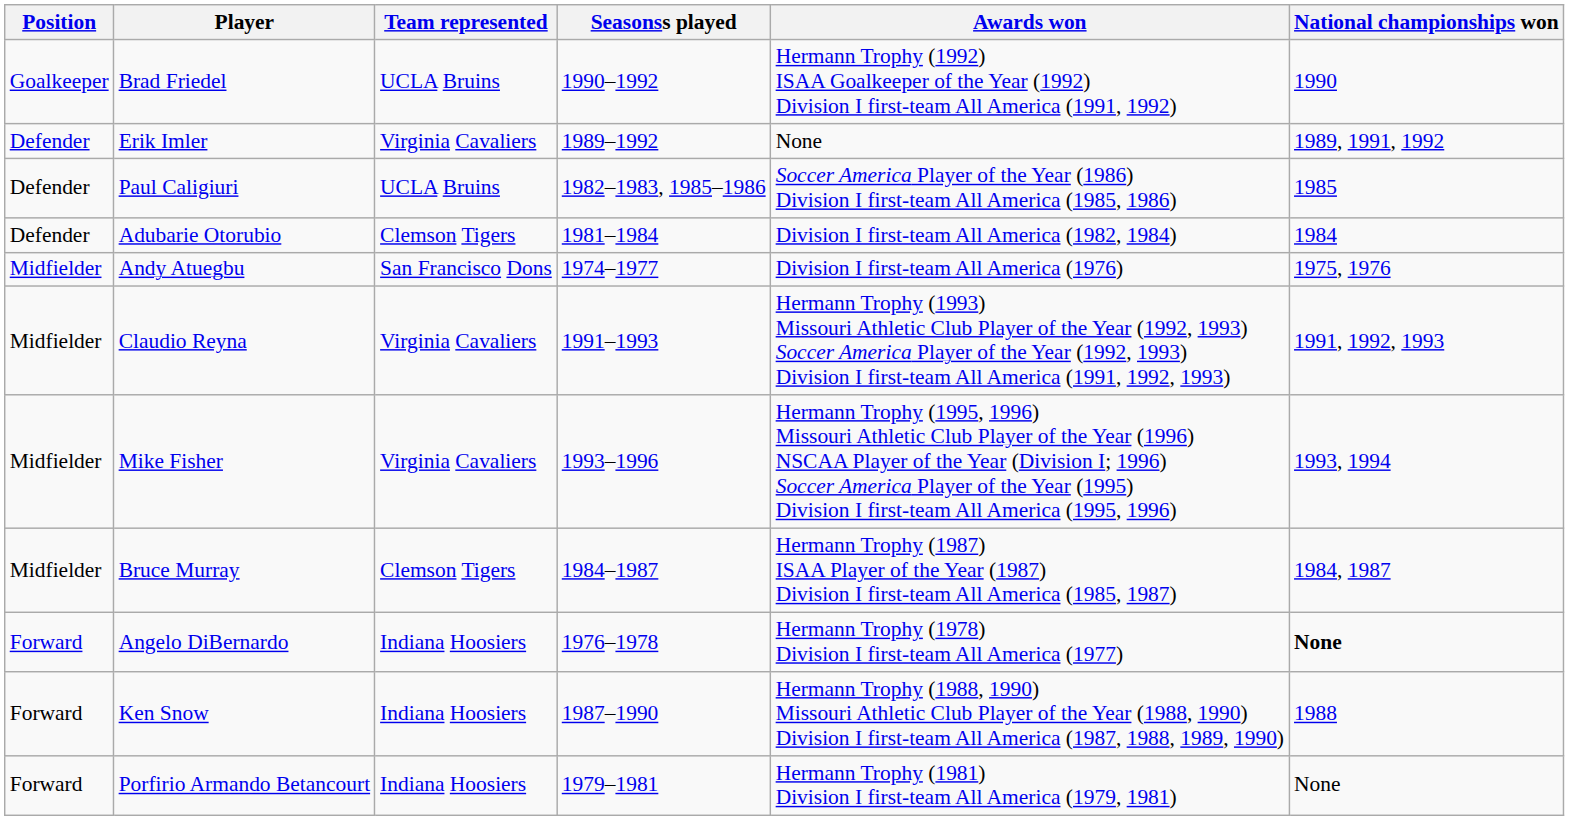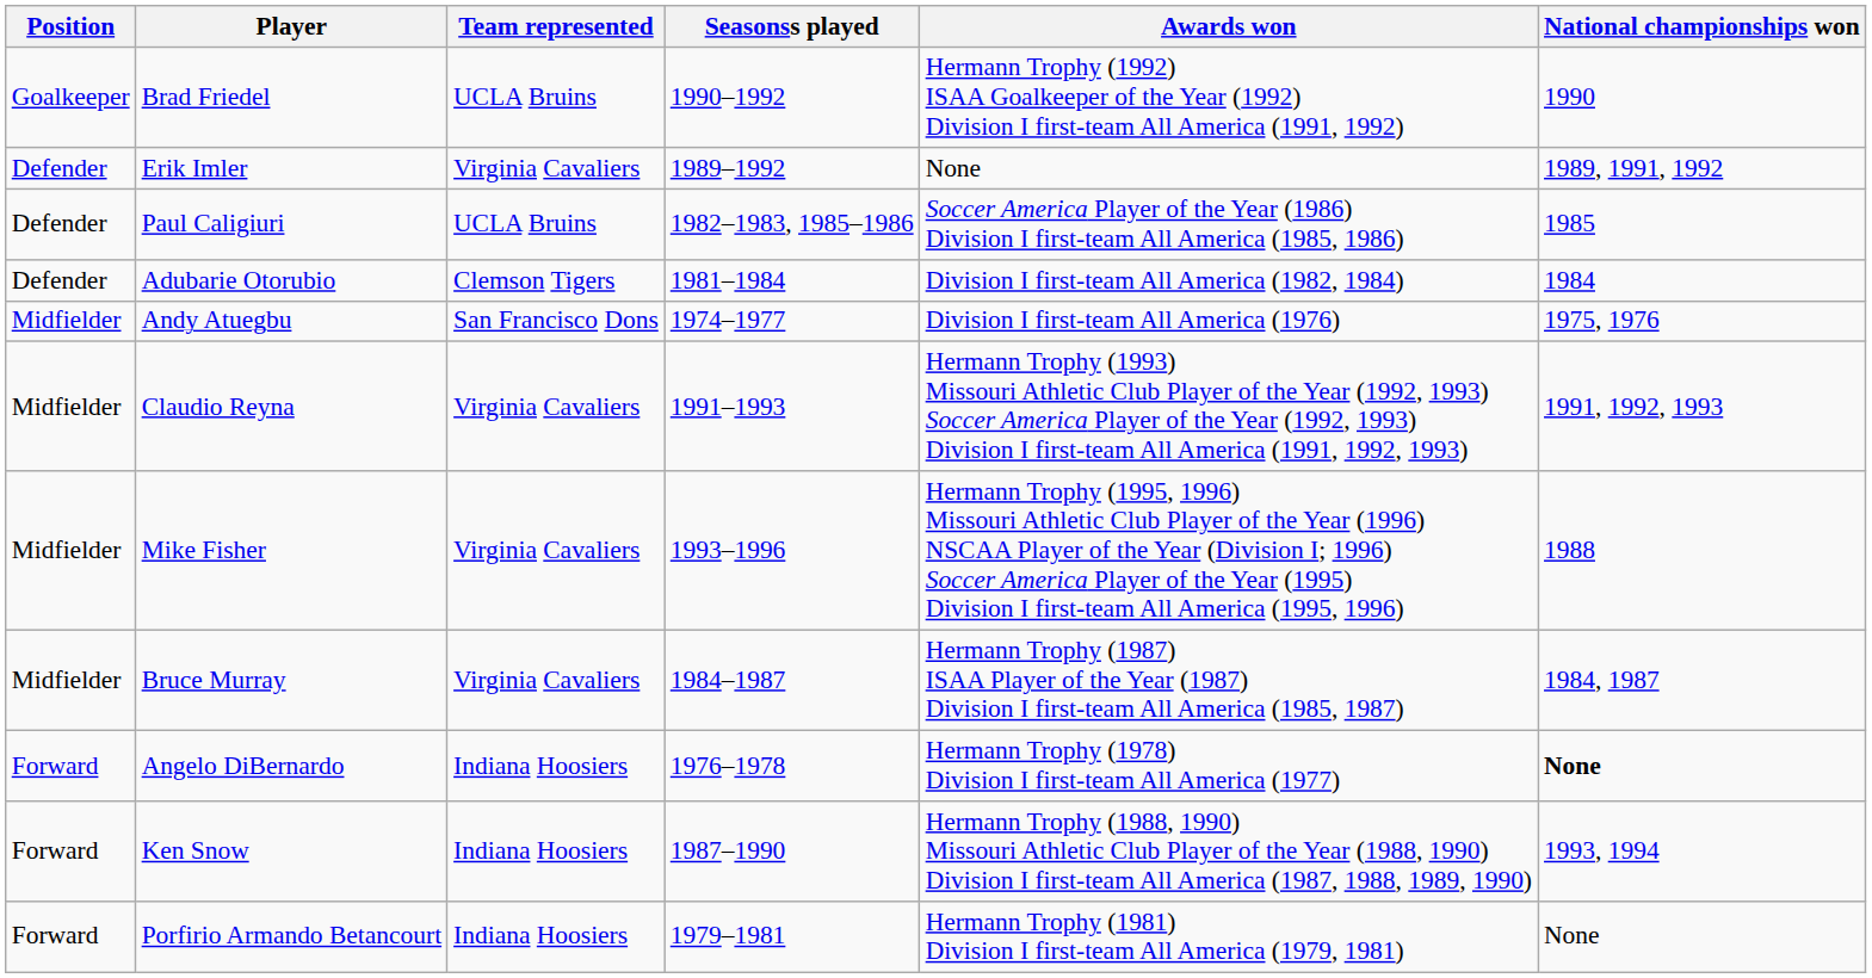Mike Fisher | National championships won: 1993, 1994 -> 1988
Bruce Murray | Team represented: Clemson Tigers -> Virginia Cavaliers
Ken Snow | National championships won: 1988 -> 1993, 1994
